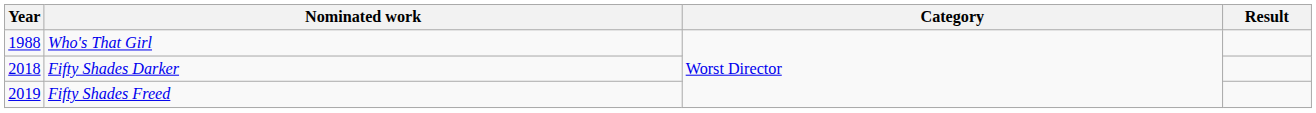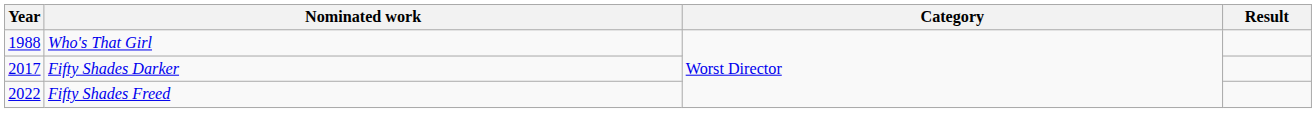Fifty Shades Darker | Year: 2018 -> 2017
Fifty Shades Freed | Year: 2019 -> 2022
